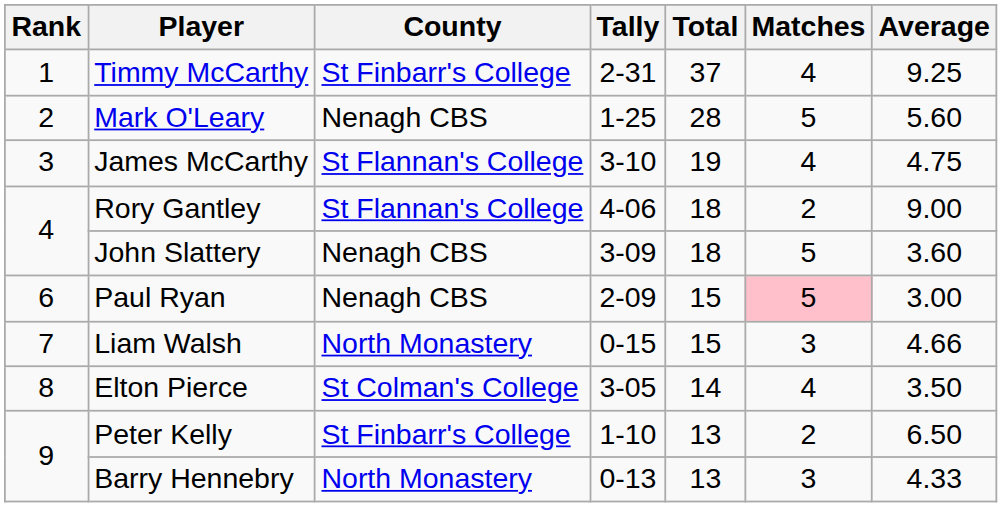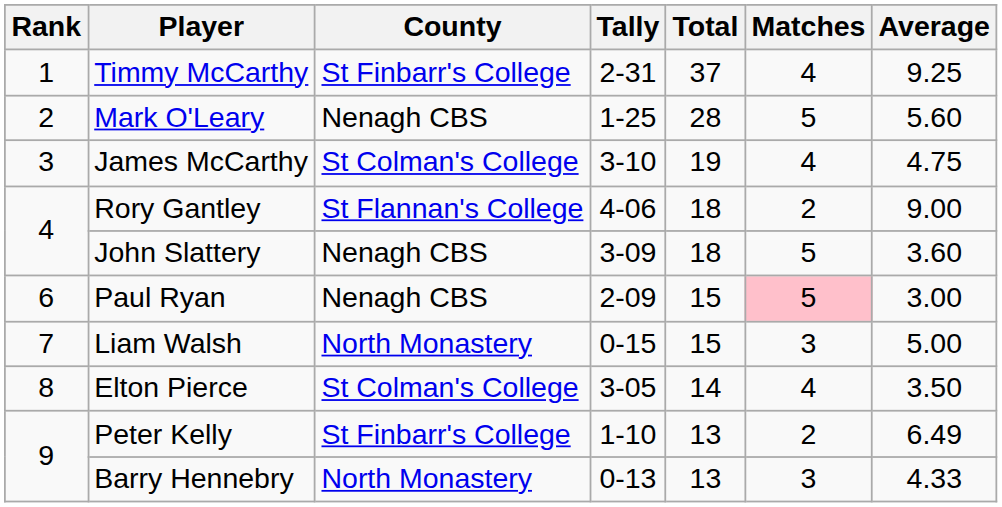James McCarthy | County: St Flannan's College -> St Colman's College
Liam Walsh | Average: 4.66 -> 5.00
Peter Kelly | Average: 6.50 -> 6.49
